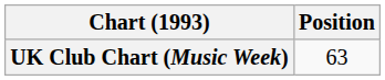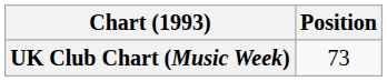UK Club Chart (Music Week) | Position: 63 -> 73
